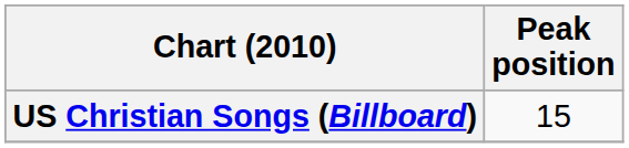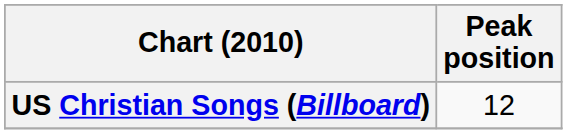US Christian Songs (Billboard) | Peak position: 15 -> 12
